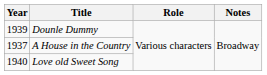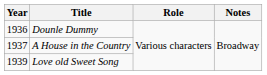Dounle Dummy | Year: 1939 -> 1936
Love old Sweet Song | Year: 1940 -> 1939
